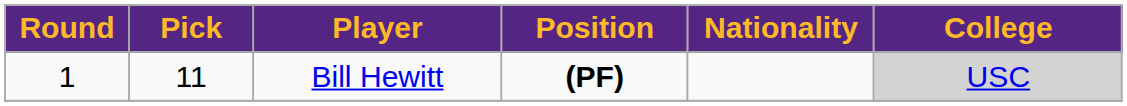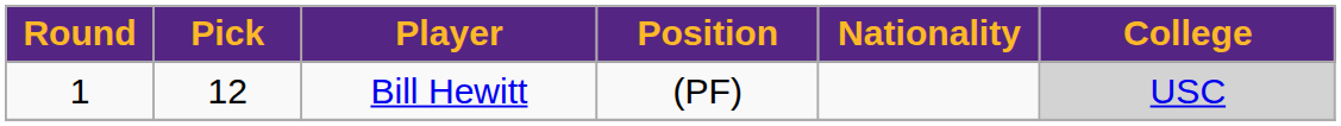Bill Hewitt | Pick: 11 -> 12
Bill Hewitt | Position: bold -> normal
